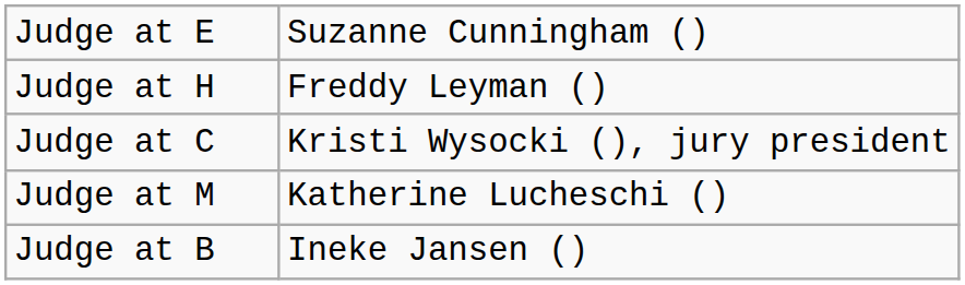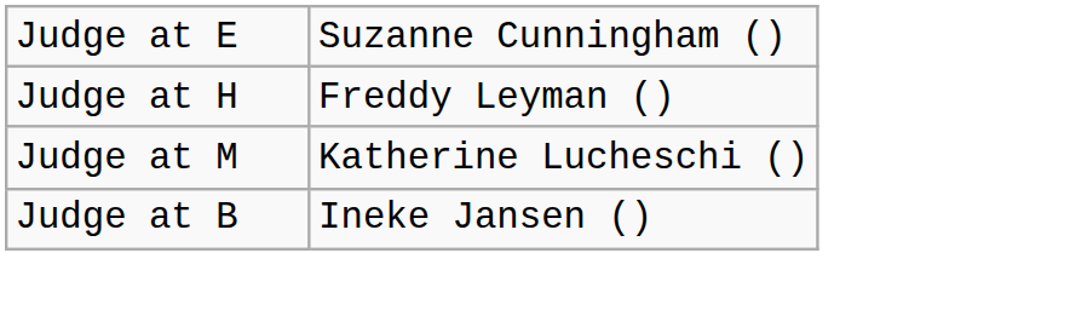- row: Judge at C | Kristi Wysocki (), jury president
